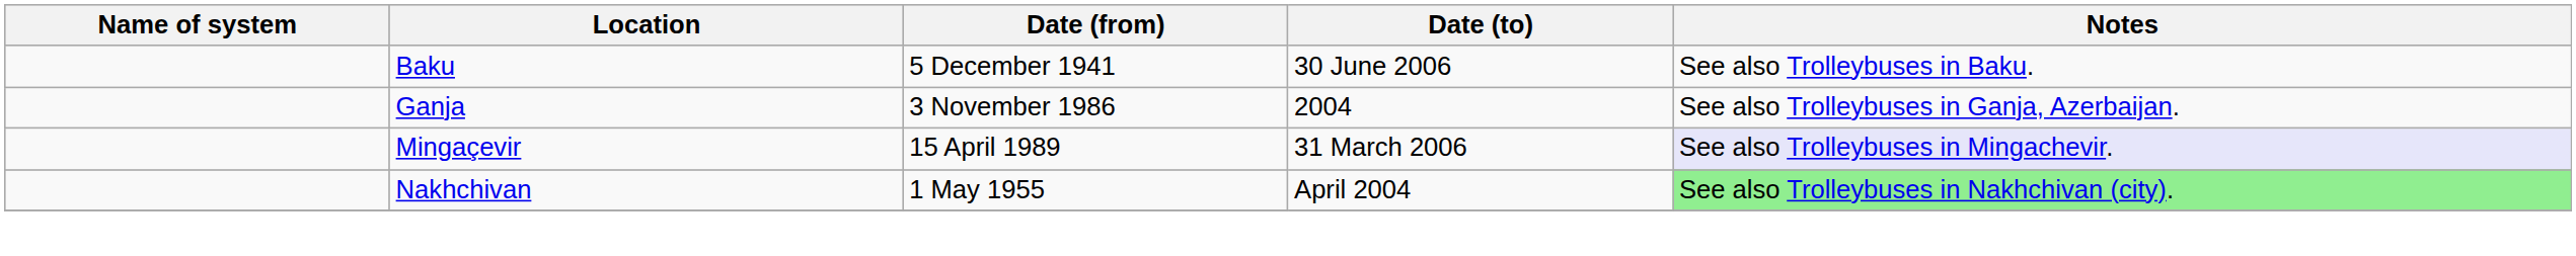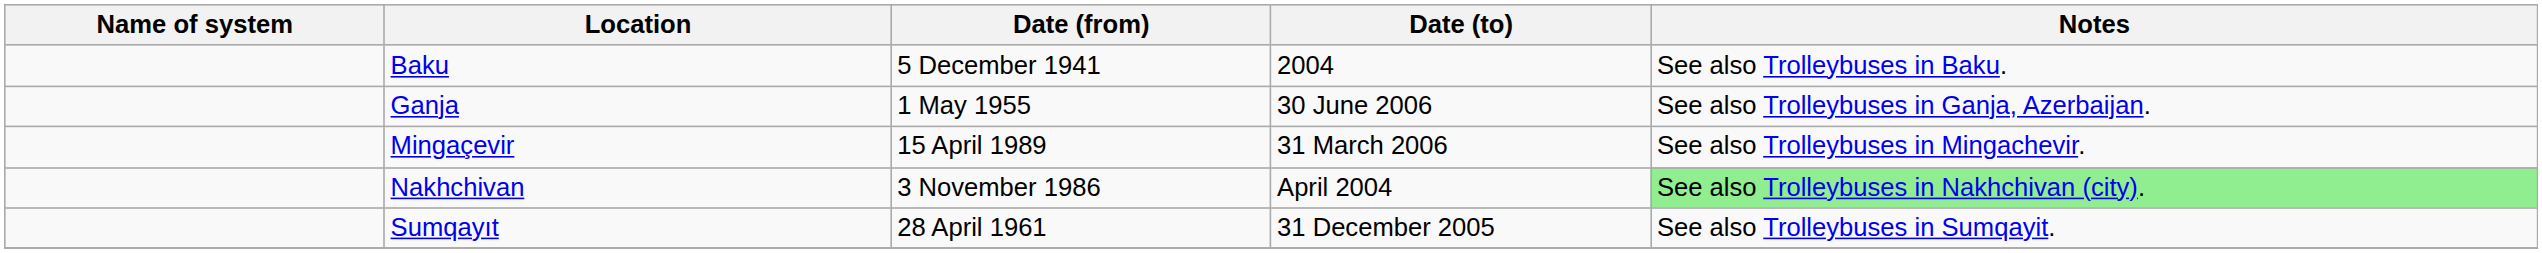Baku | Date (to): 30 June 2006 -> 2004
Ganja | Date (from): 3 November 1986 -> 1 May 1955
Ganja | Date (to): 2004 -> 30 June 2006
Mingaçevir | Notes: lavender background -> no background
Nakhchivan | Date (from): 1 May 1955 -> 3 November 1986
+ row: Sumqayıt | 28 April 1961 | 31 December 2005 | See also Trolleybuses in Sumqayit.
